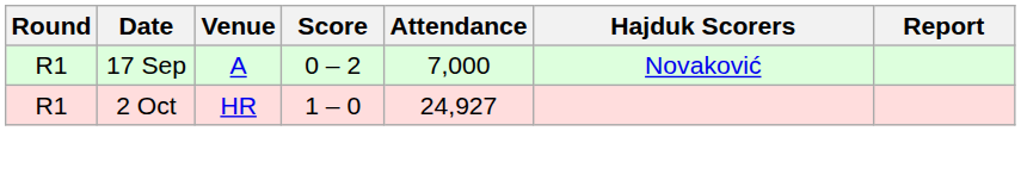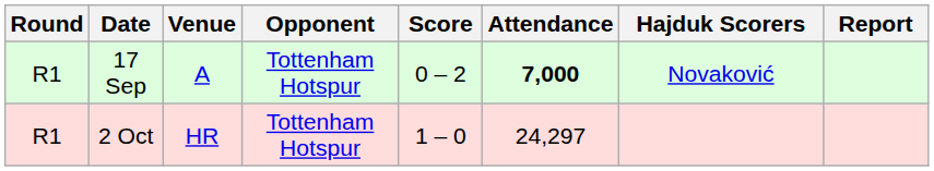+ column: Opponent | Tottenham Hotspur | Tottenham Hotspur
17 Sep | Attendance: normal -> bold
2 Oct | Attendance: 24,927 -> 24,297
